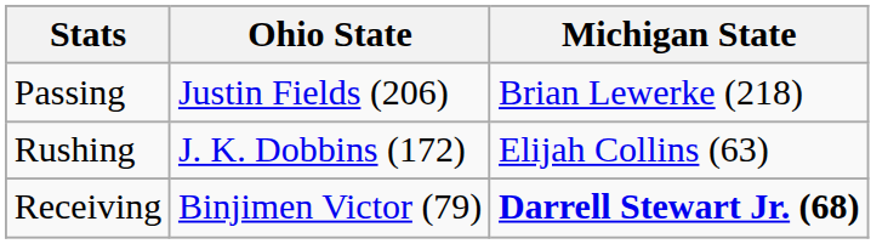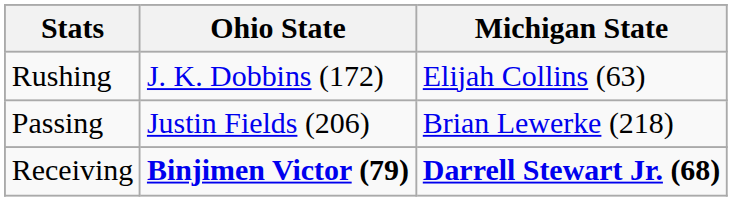rows swapped: Passing <-> Rushing
Receiving | Ohio State: normal -> bold
